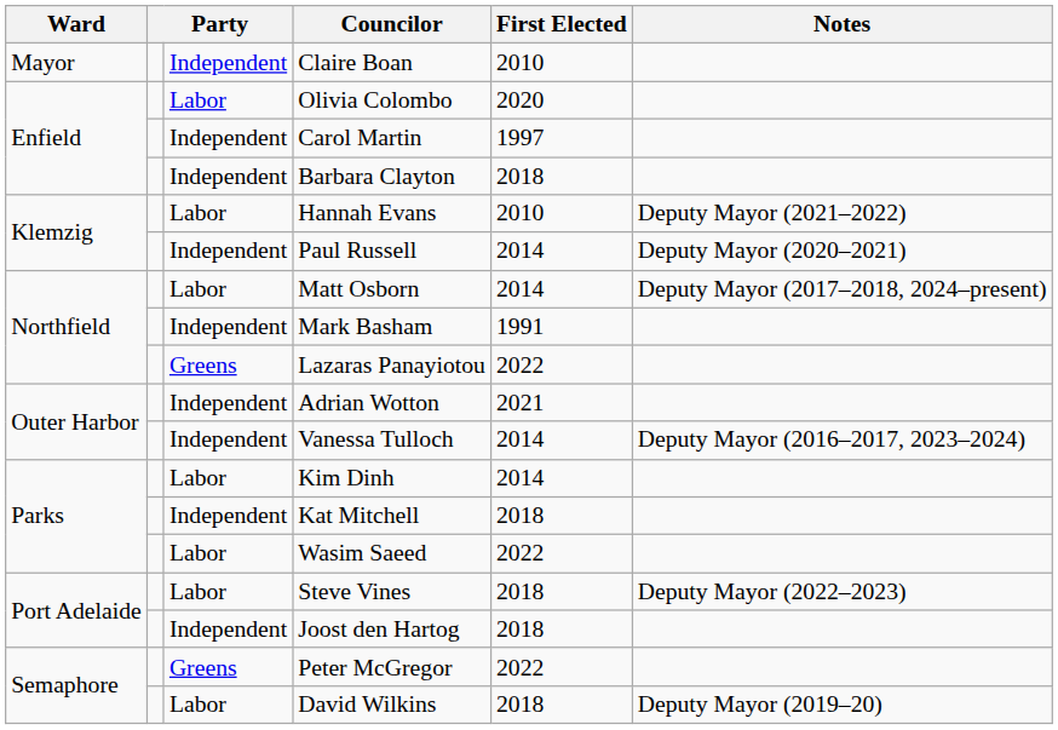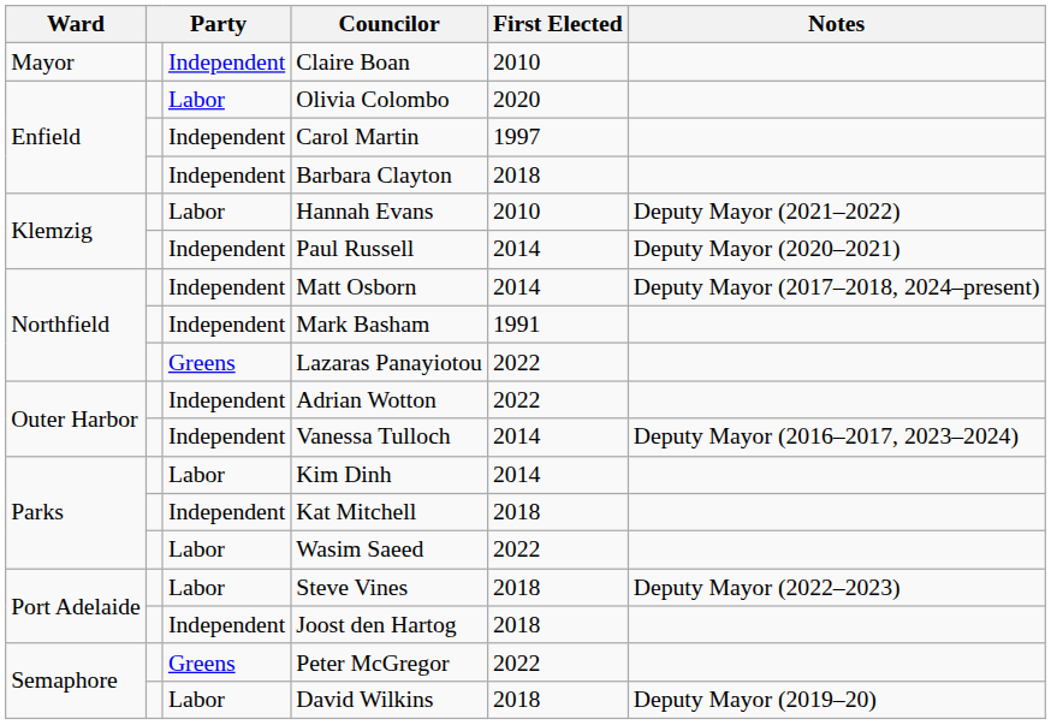Matt Osborn | column 3: Labor -> Independent
Adrian Wotton | First Elected: 2021 -> 2022
